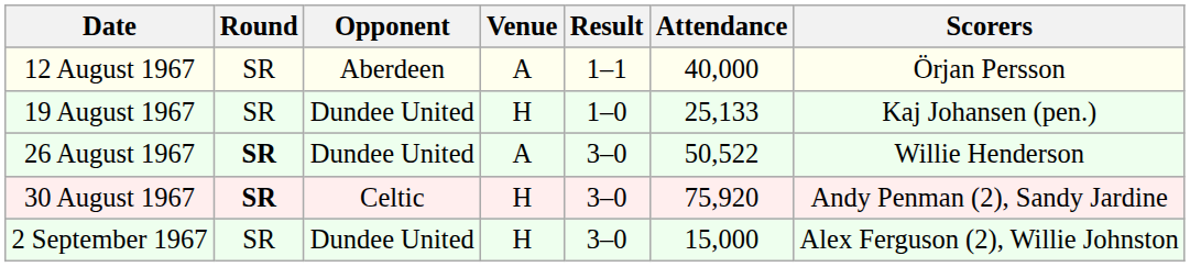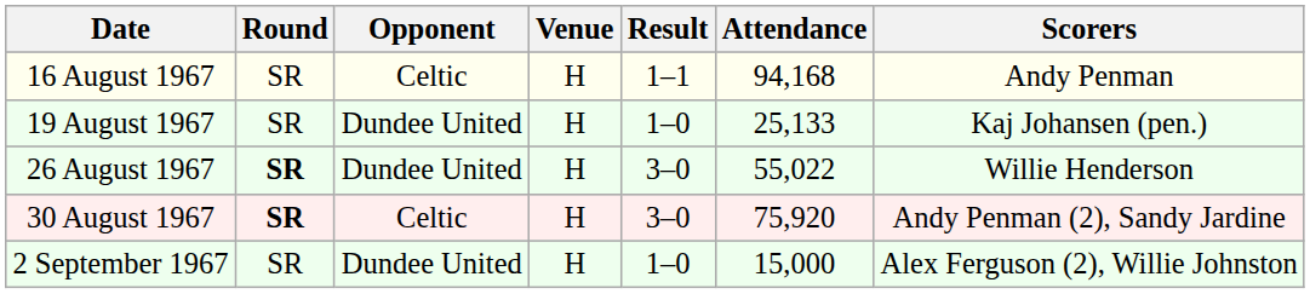- row: 12 August 1967 | SR | Aberdeen | A | 1–1 | 40,000 | Örjan Persson
+ row: 16 August 1967 | SR | Celtic | H | 1–1 | 94,168 | Andy Penman
26 August 1967 | Venue: A -> H
26 August 1967 | Attendance: 50,522 -> 55,022
2 September 1967 | Result: 3–0 -> 1–0
